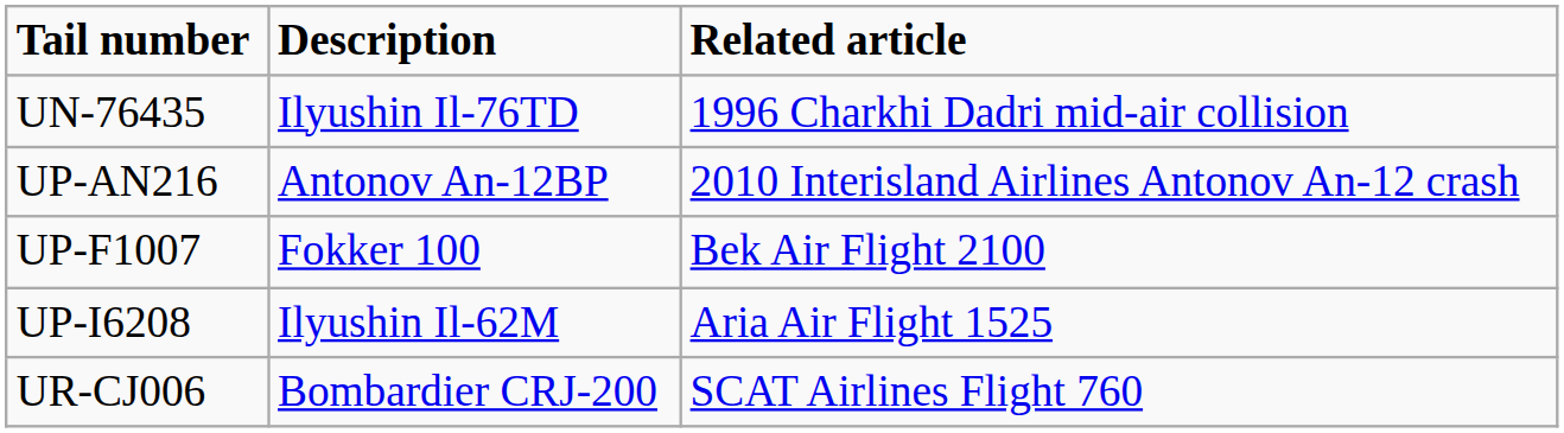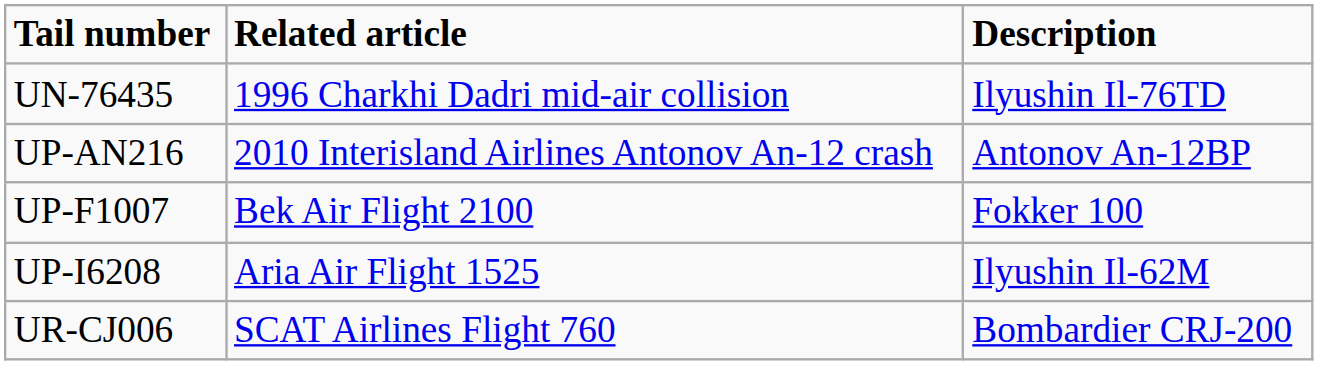columns swapped: Description <-> Related article
